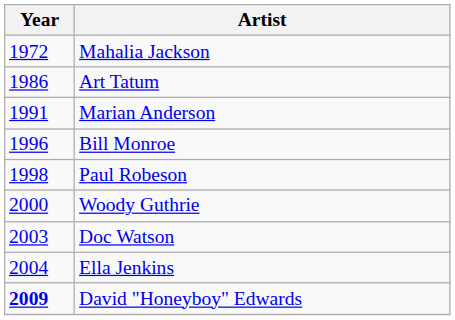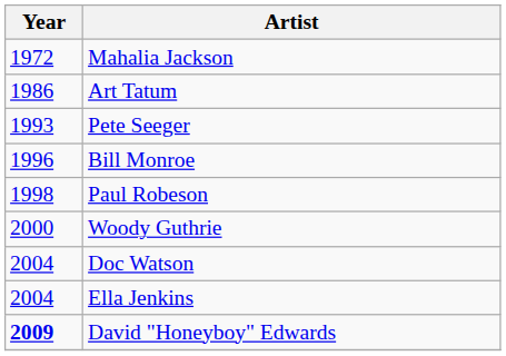- row: 1991 | Marian Anderson
+ row: 1993 | Pete Seeger
Doc Watson | Year: 2003 -> 2004
